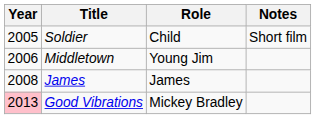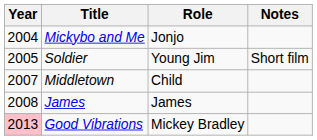+ row: 2004 | Mickybo and Me | Jonjo
Soldier | Role: Child -> Young Jim
Middletown | Year: 2006 -> 2007
Middletown | Role: Young Jim -> Child
